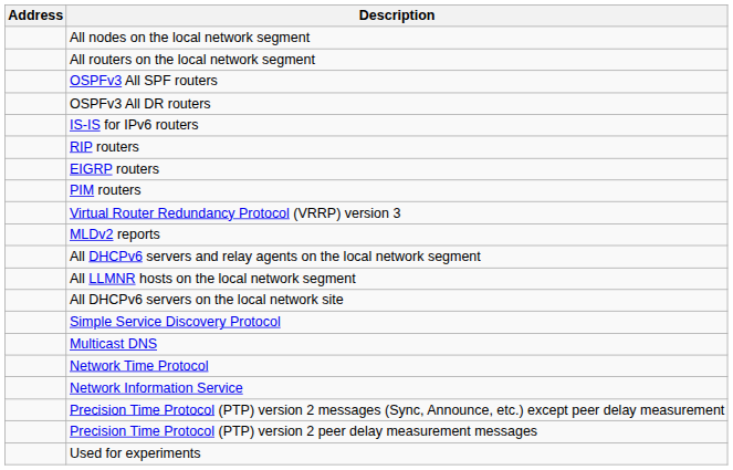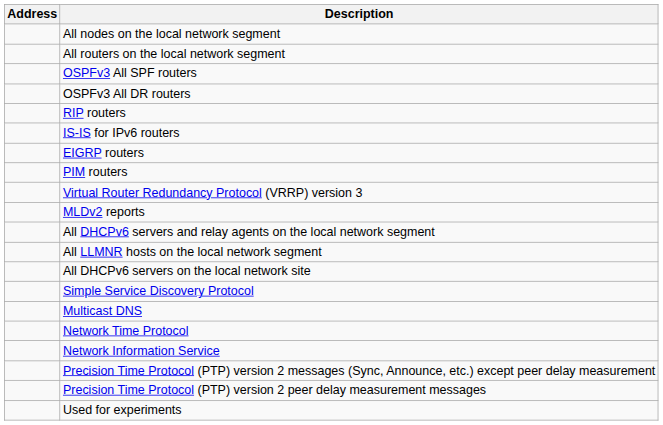rows swapped: IS-IS for IPv6 routers <-> RIP routers
